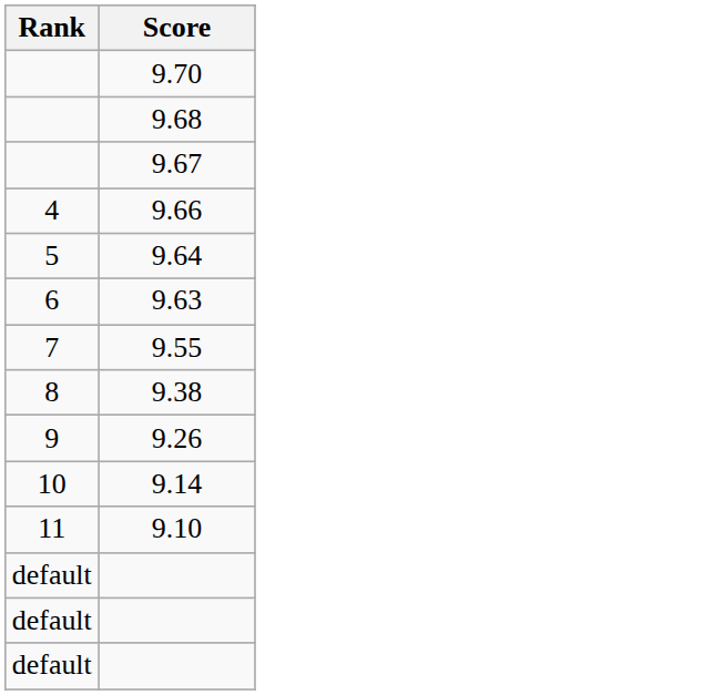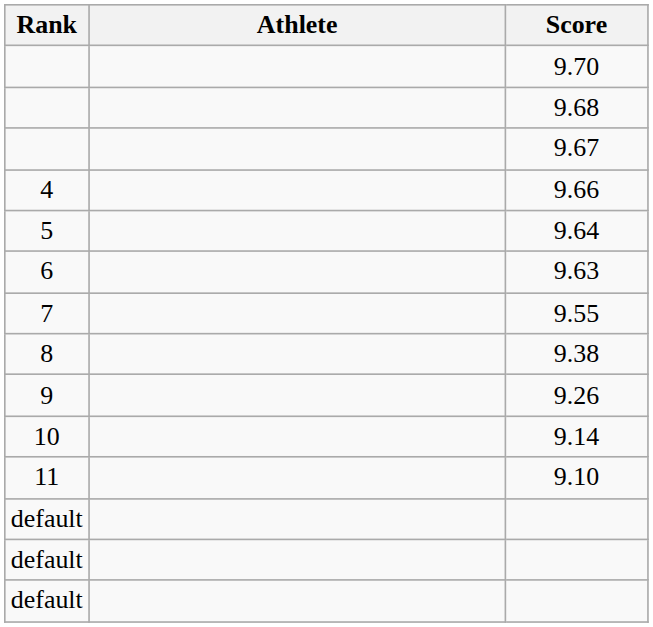+ column: Athlete
